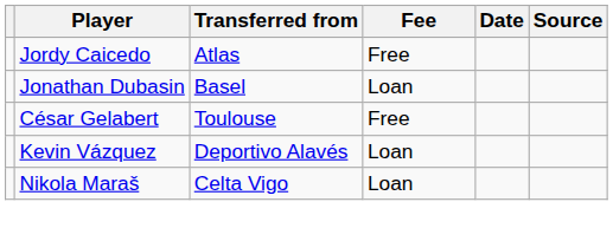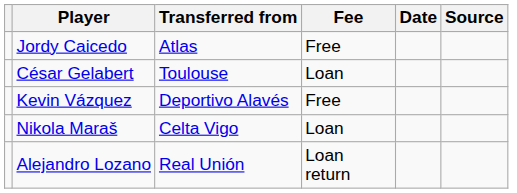- row: Jonathan Dubasin | Basel | Loan
César Gelabert | Fee: Free -> Loan
Kevin Vázquez | Fee: Loan -> Free
+ row: Alejandro Lozano | Real Unión | Loan return
